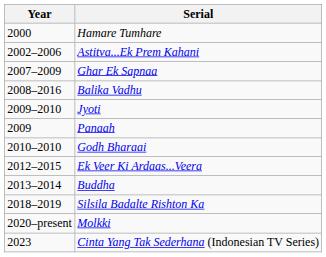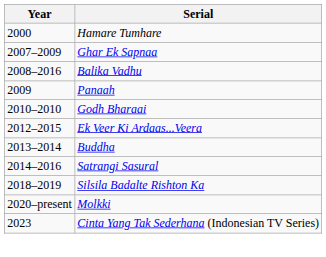- row: 2002–2006 | Astitva...Ek Prem Kahani
- row: 2009–2010 | Jyoti
+ row: 2014–2016 | Satrangi Sasural
